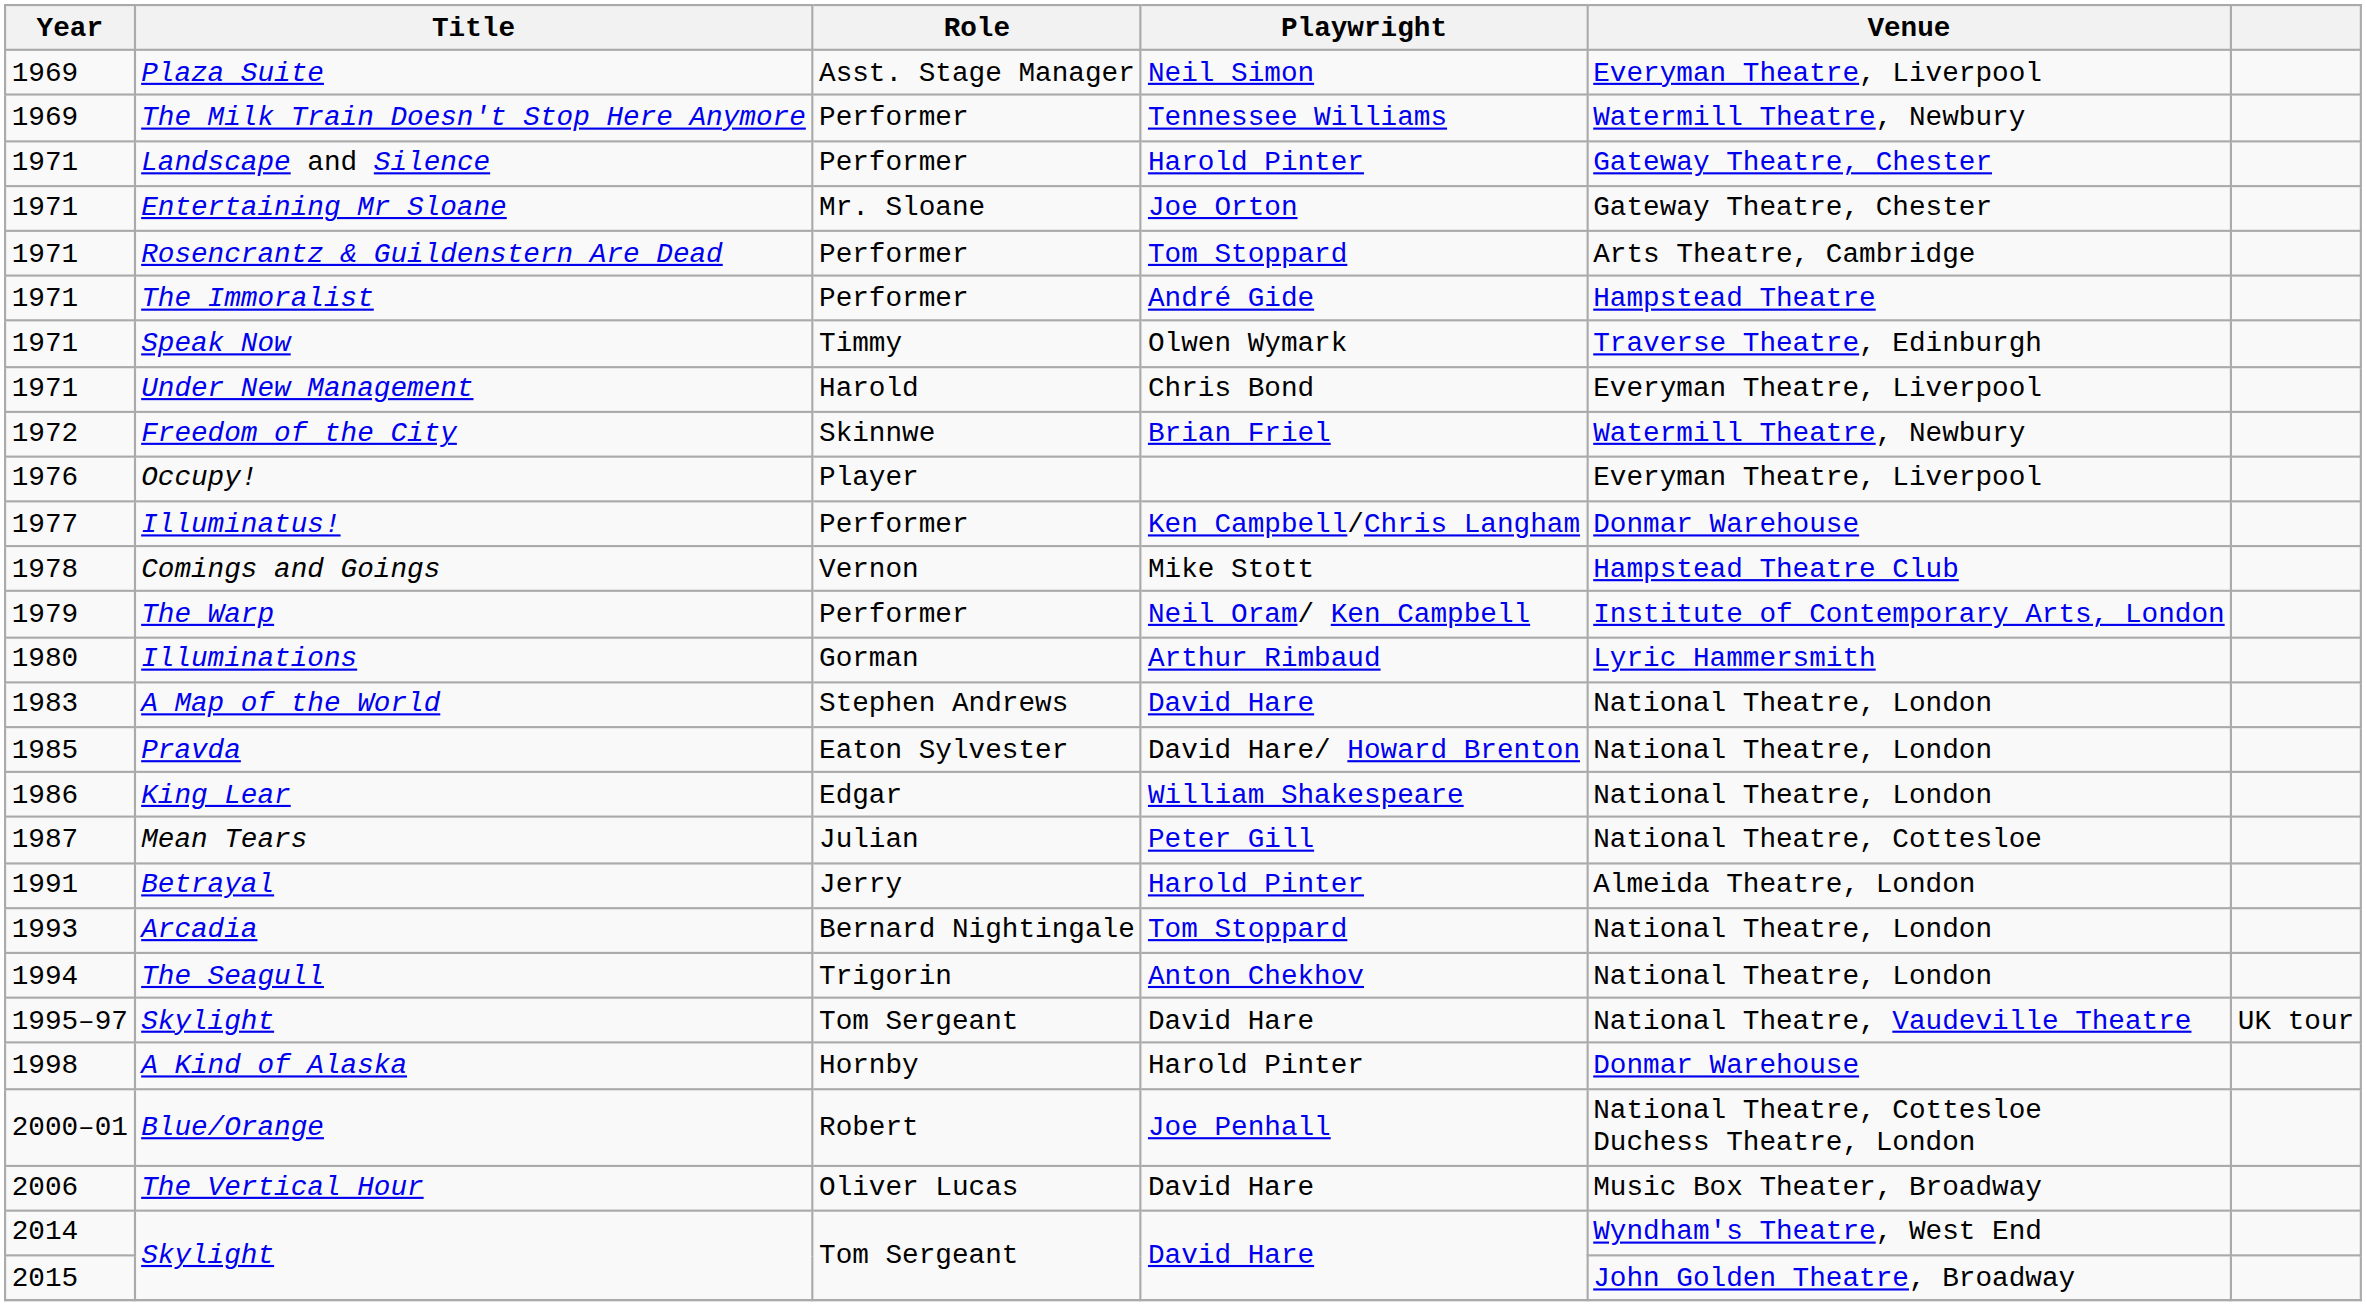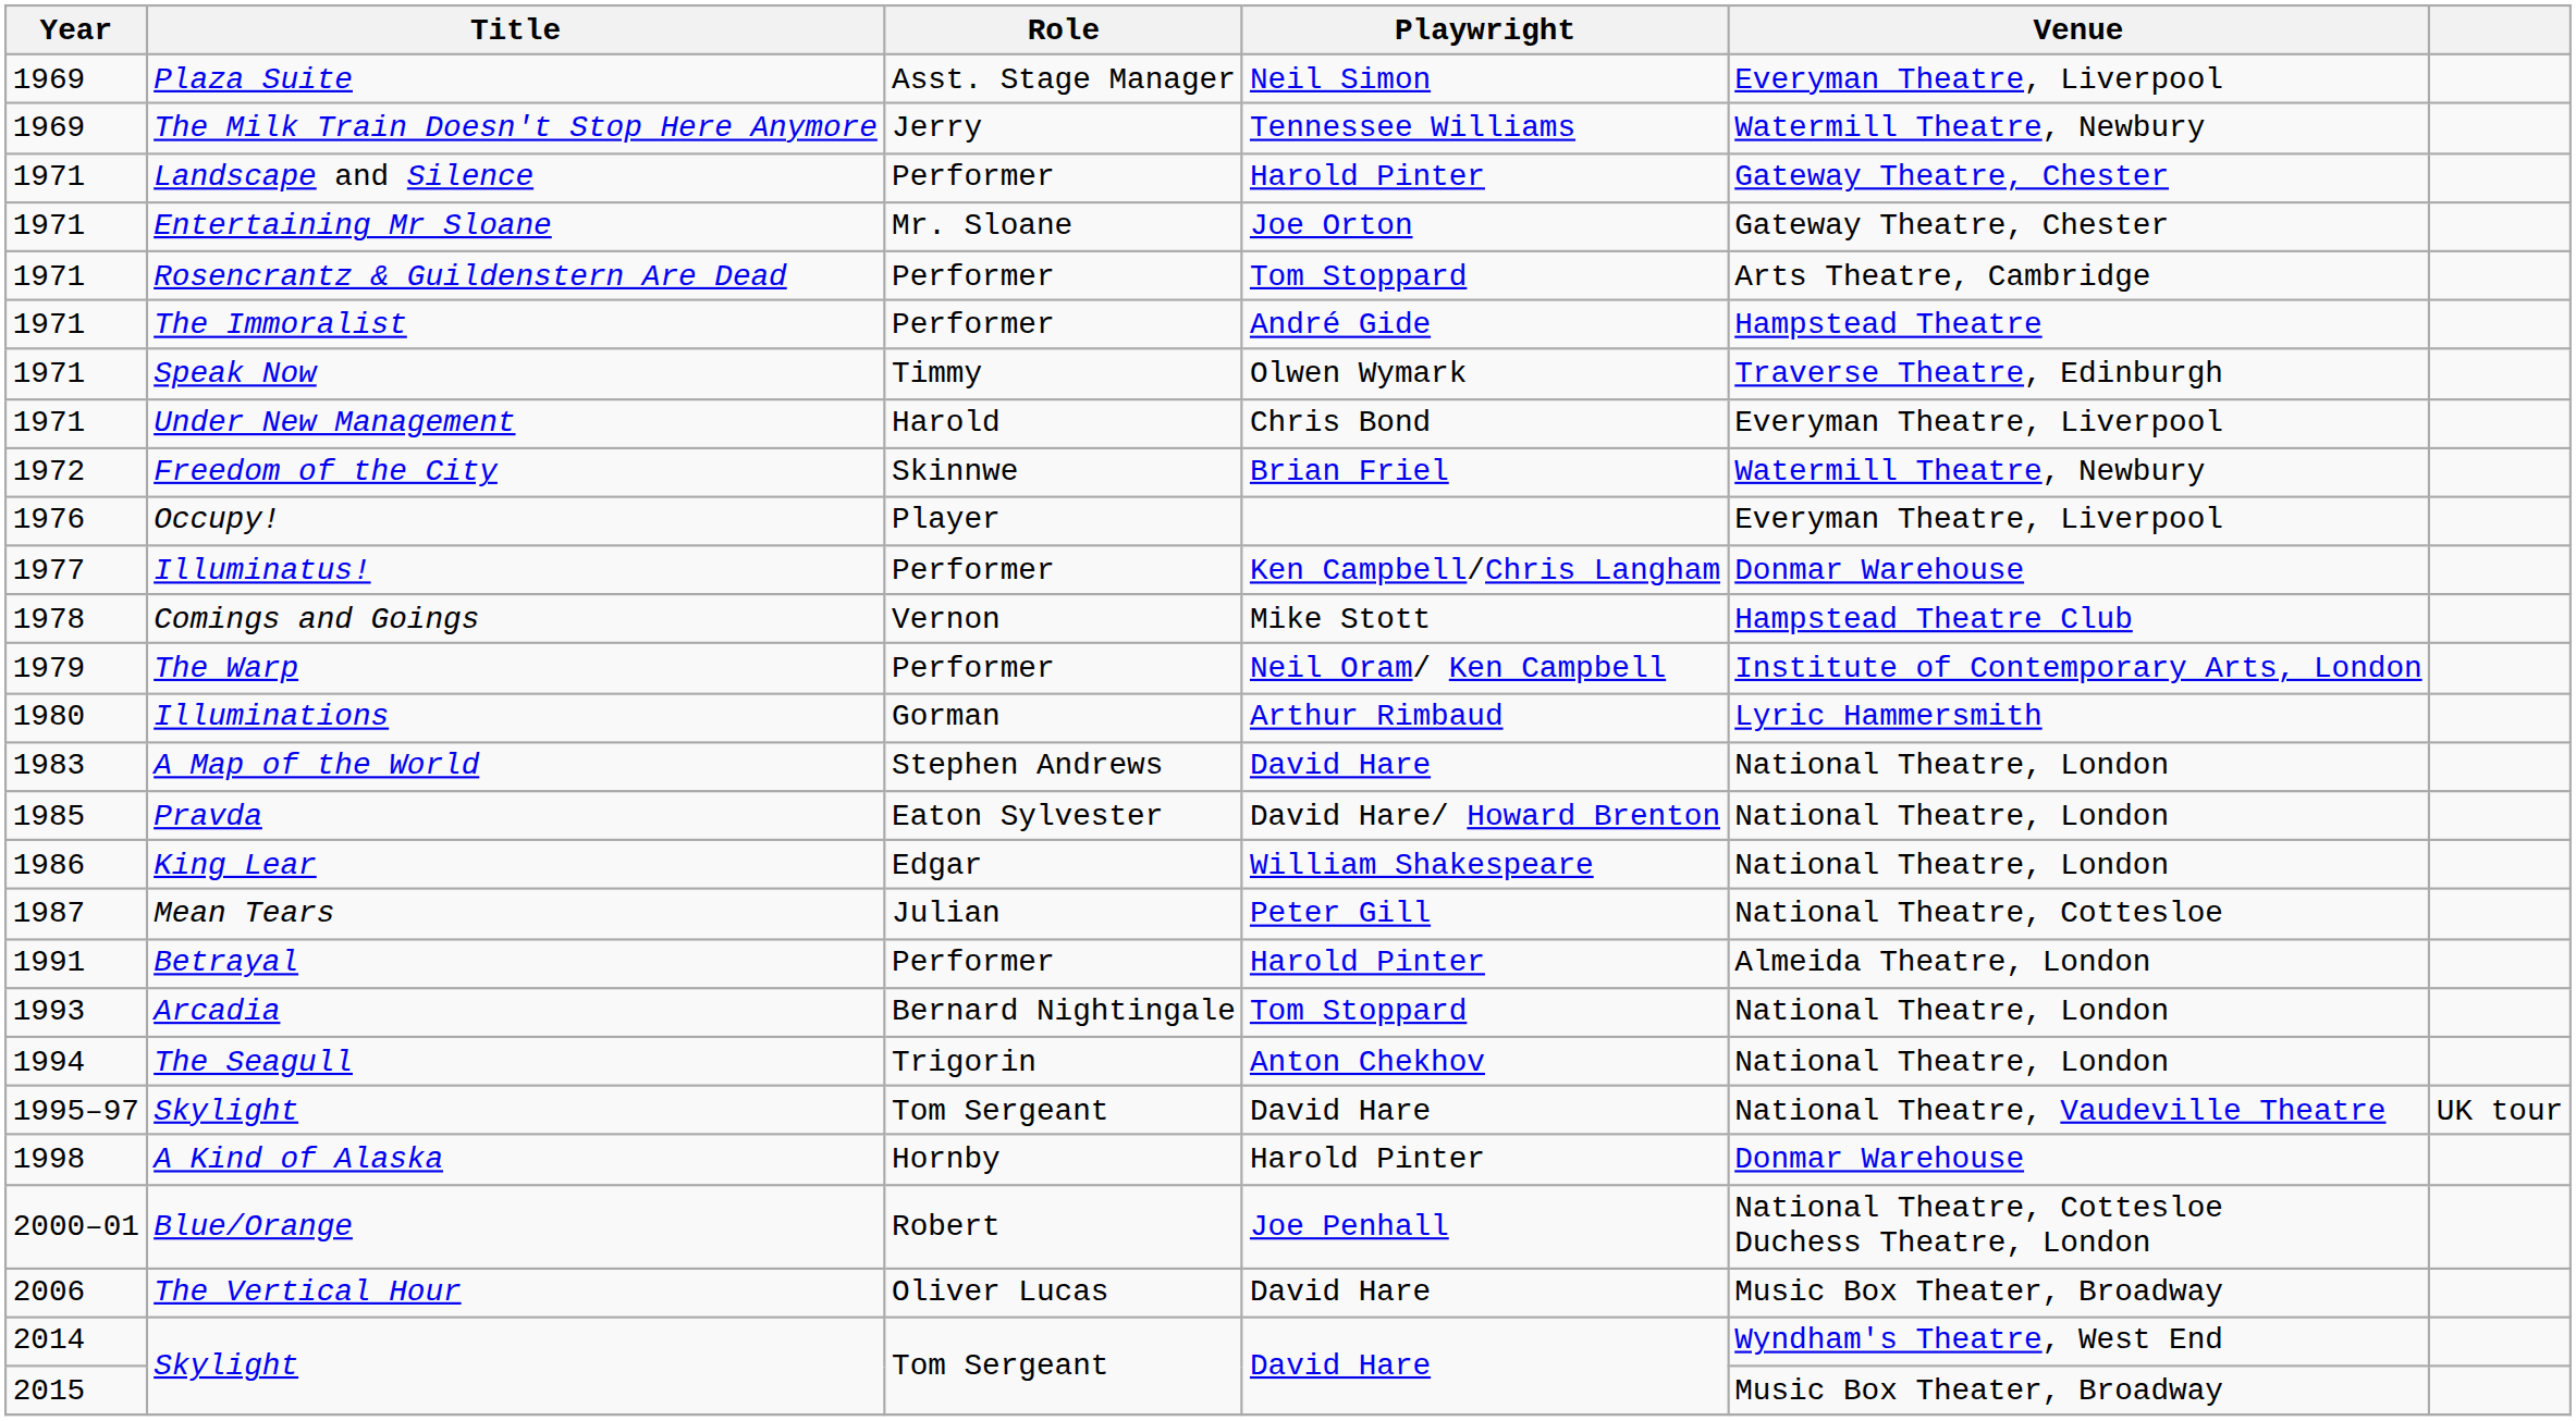The Milk Train Doesn't Stop Here Anymore | Role: Performer -> Jerry
Betrayal | Role: Jerry -> Performer
2015 / Skylight | Venue: John Golden Theatre, Broadway -> Music Box Theater, Broadway
